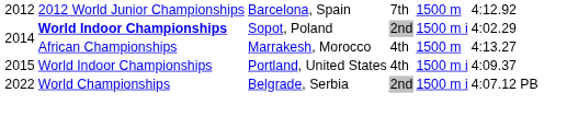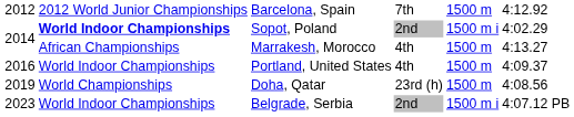Portland, United States | column 1: 2015 -> 2016
Portland, United States | column 5: 1500 m i -> 1500 m
+ row: 2019 | World Championships | Doha, Qatar | 23rd (h) | 1500 m | 4:08.56
Belgrade, Serbia | column 1: 2022 -> 2023
Belgrade, Serbia | column 2: World Championships -> World Indoor Championships
